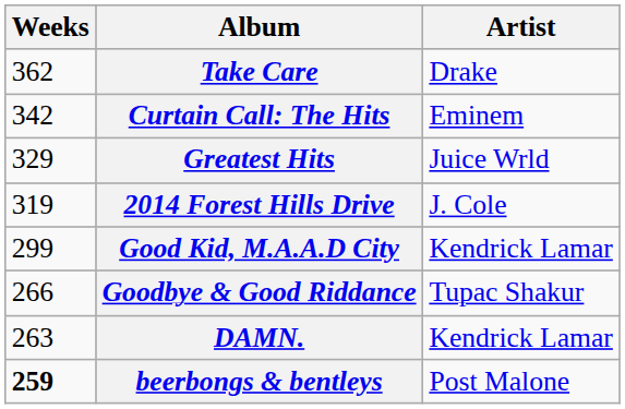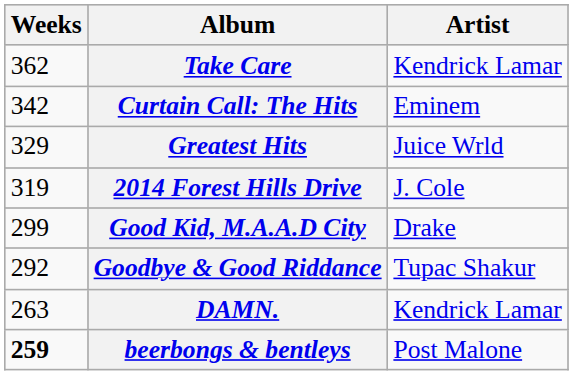Take Care | Artist: Drake -> Kendrick Lamar
Good Kid, M.A.A.D City | Artist: Kendrick Lamar -> Drake
Goodbye & Good Riddance | Weeks: 266 -> 292
